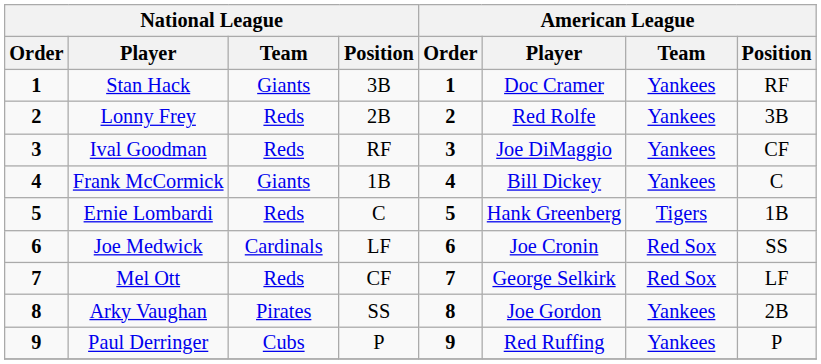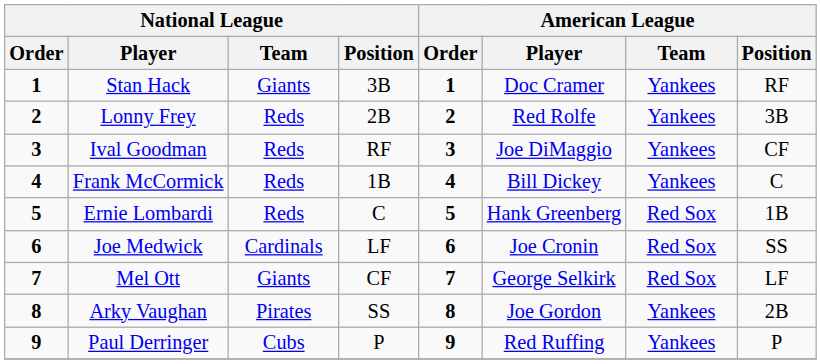Frank McCormick | National League / Team: Giants -> Reds
Ernie Lombardi | American League / Team: Tigers -> Red Sox
Mel Ott | National League / Team: Reds -> Giants
